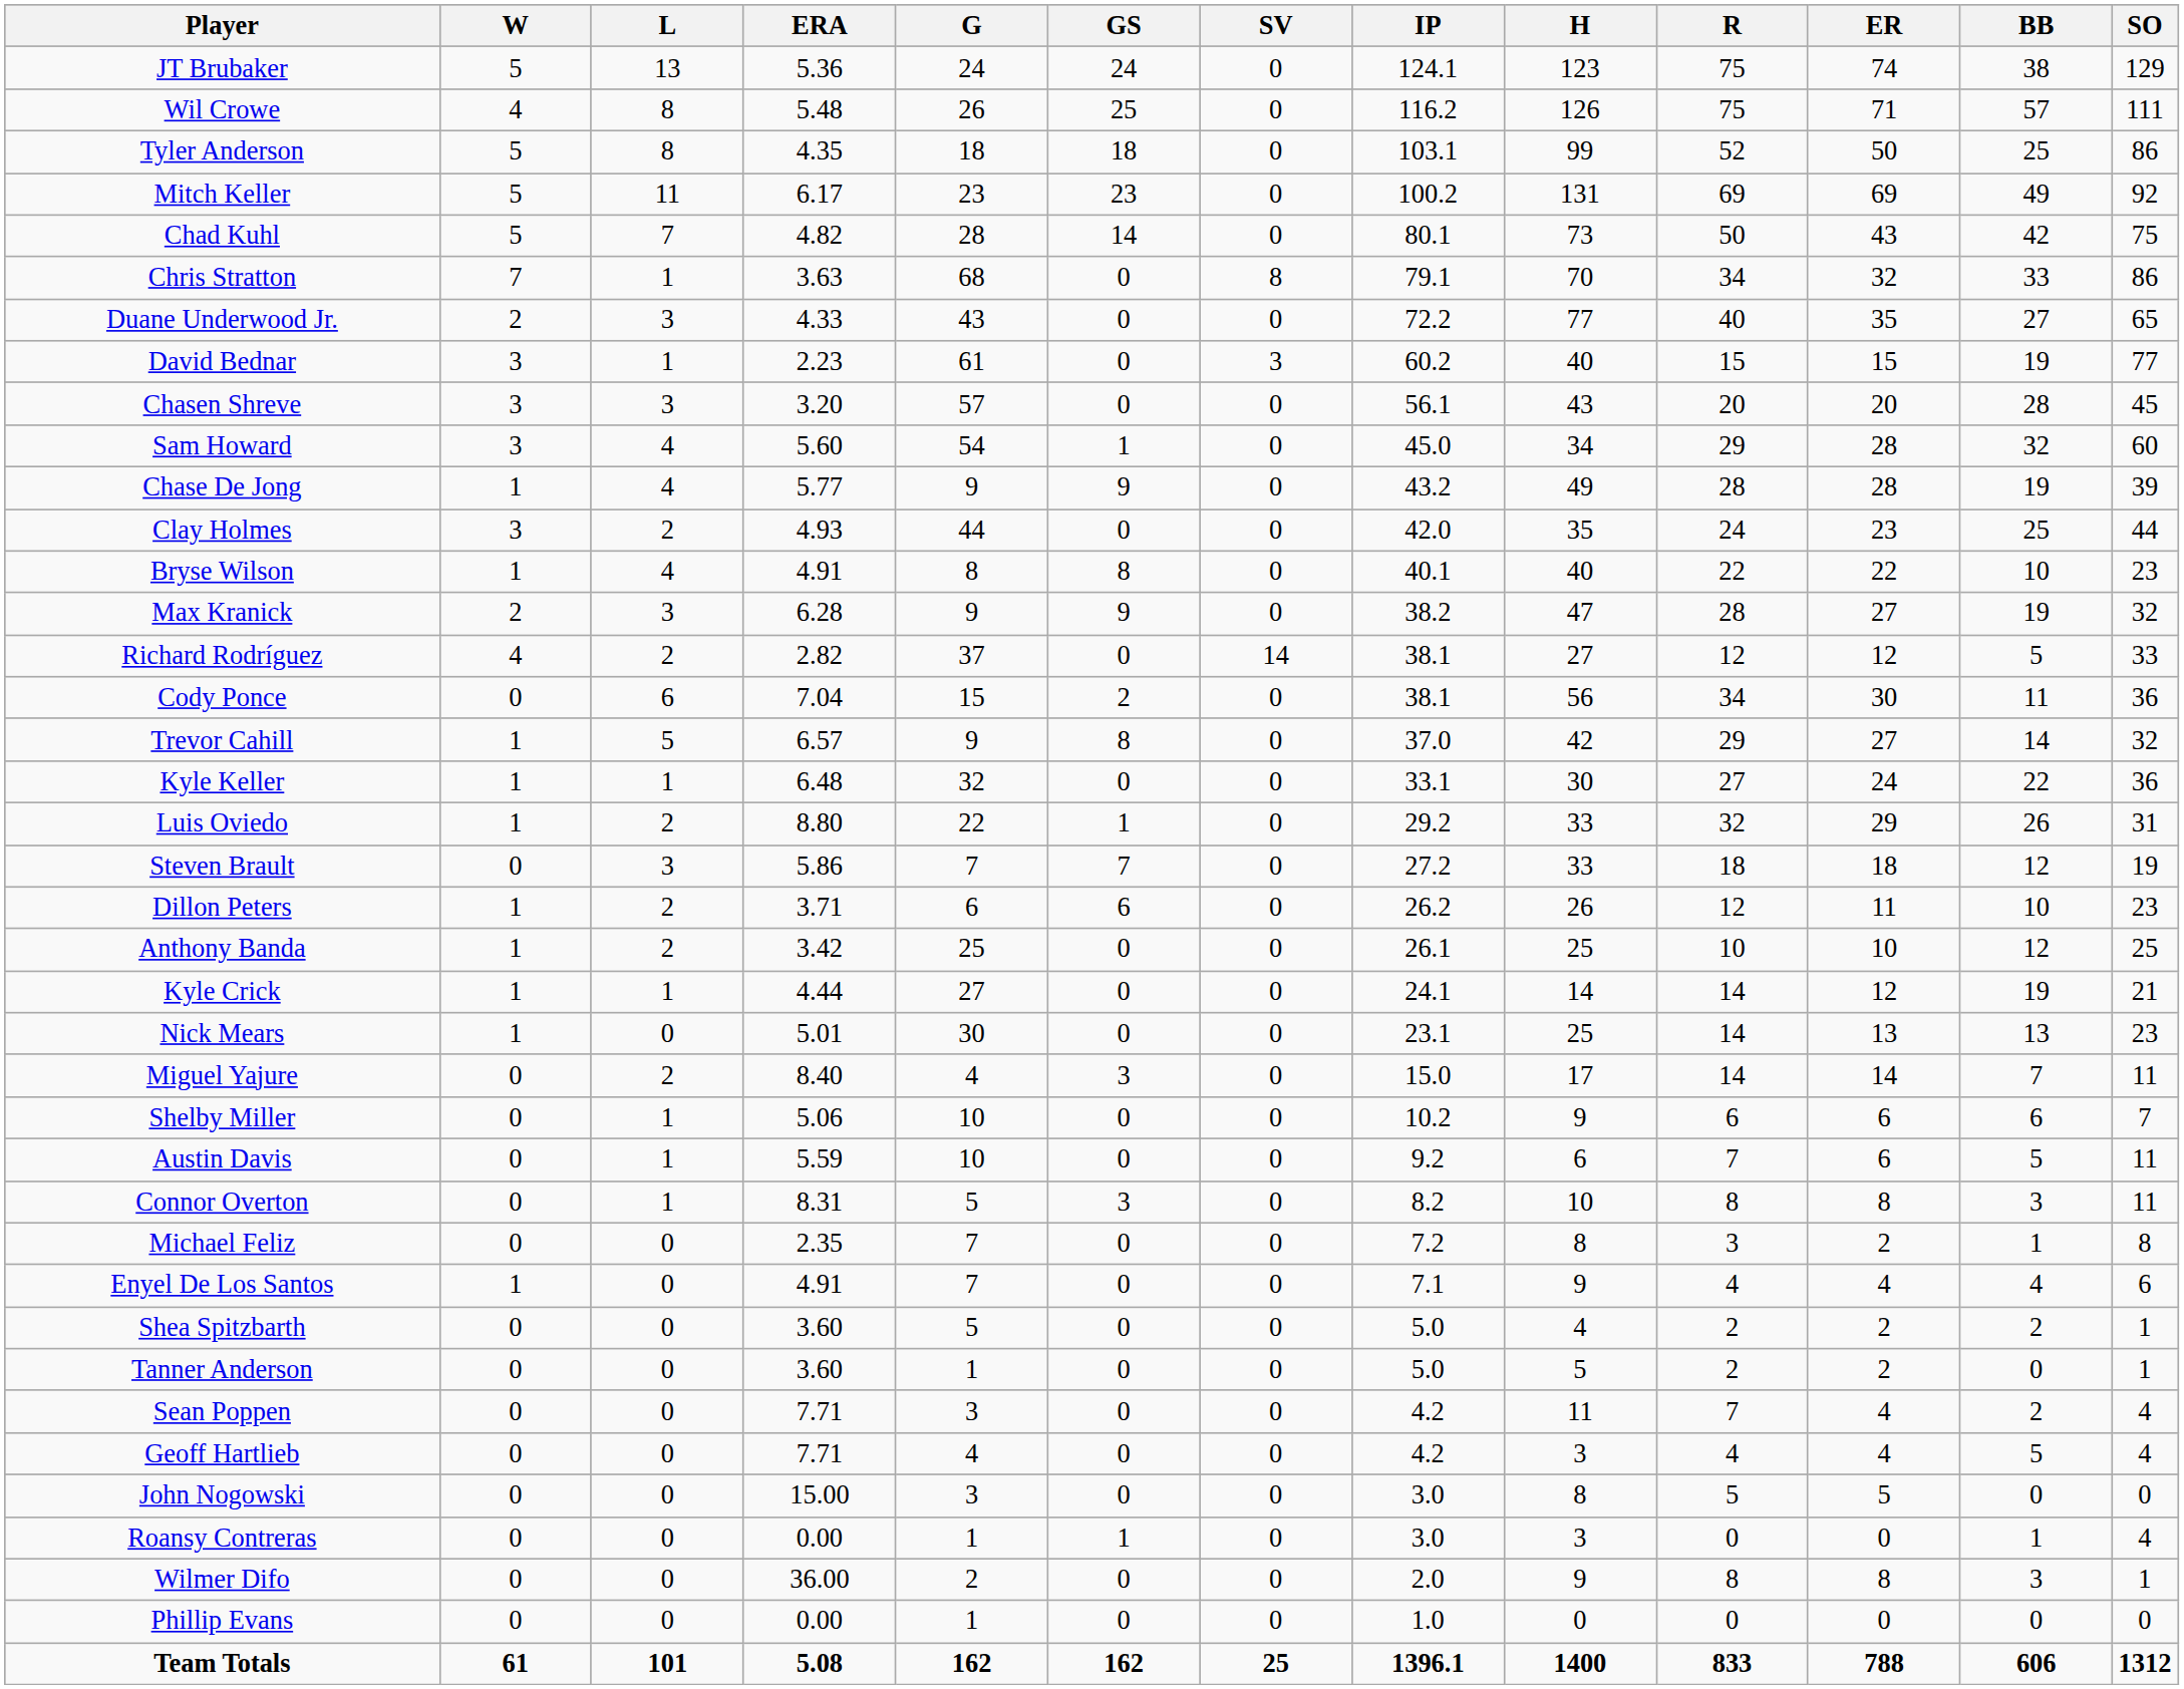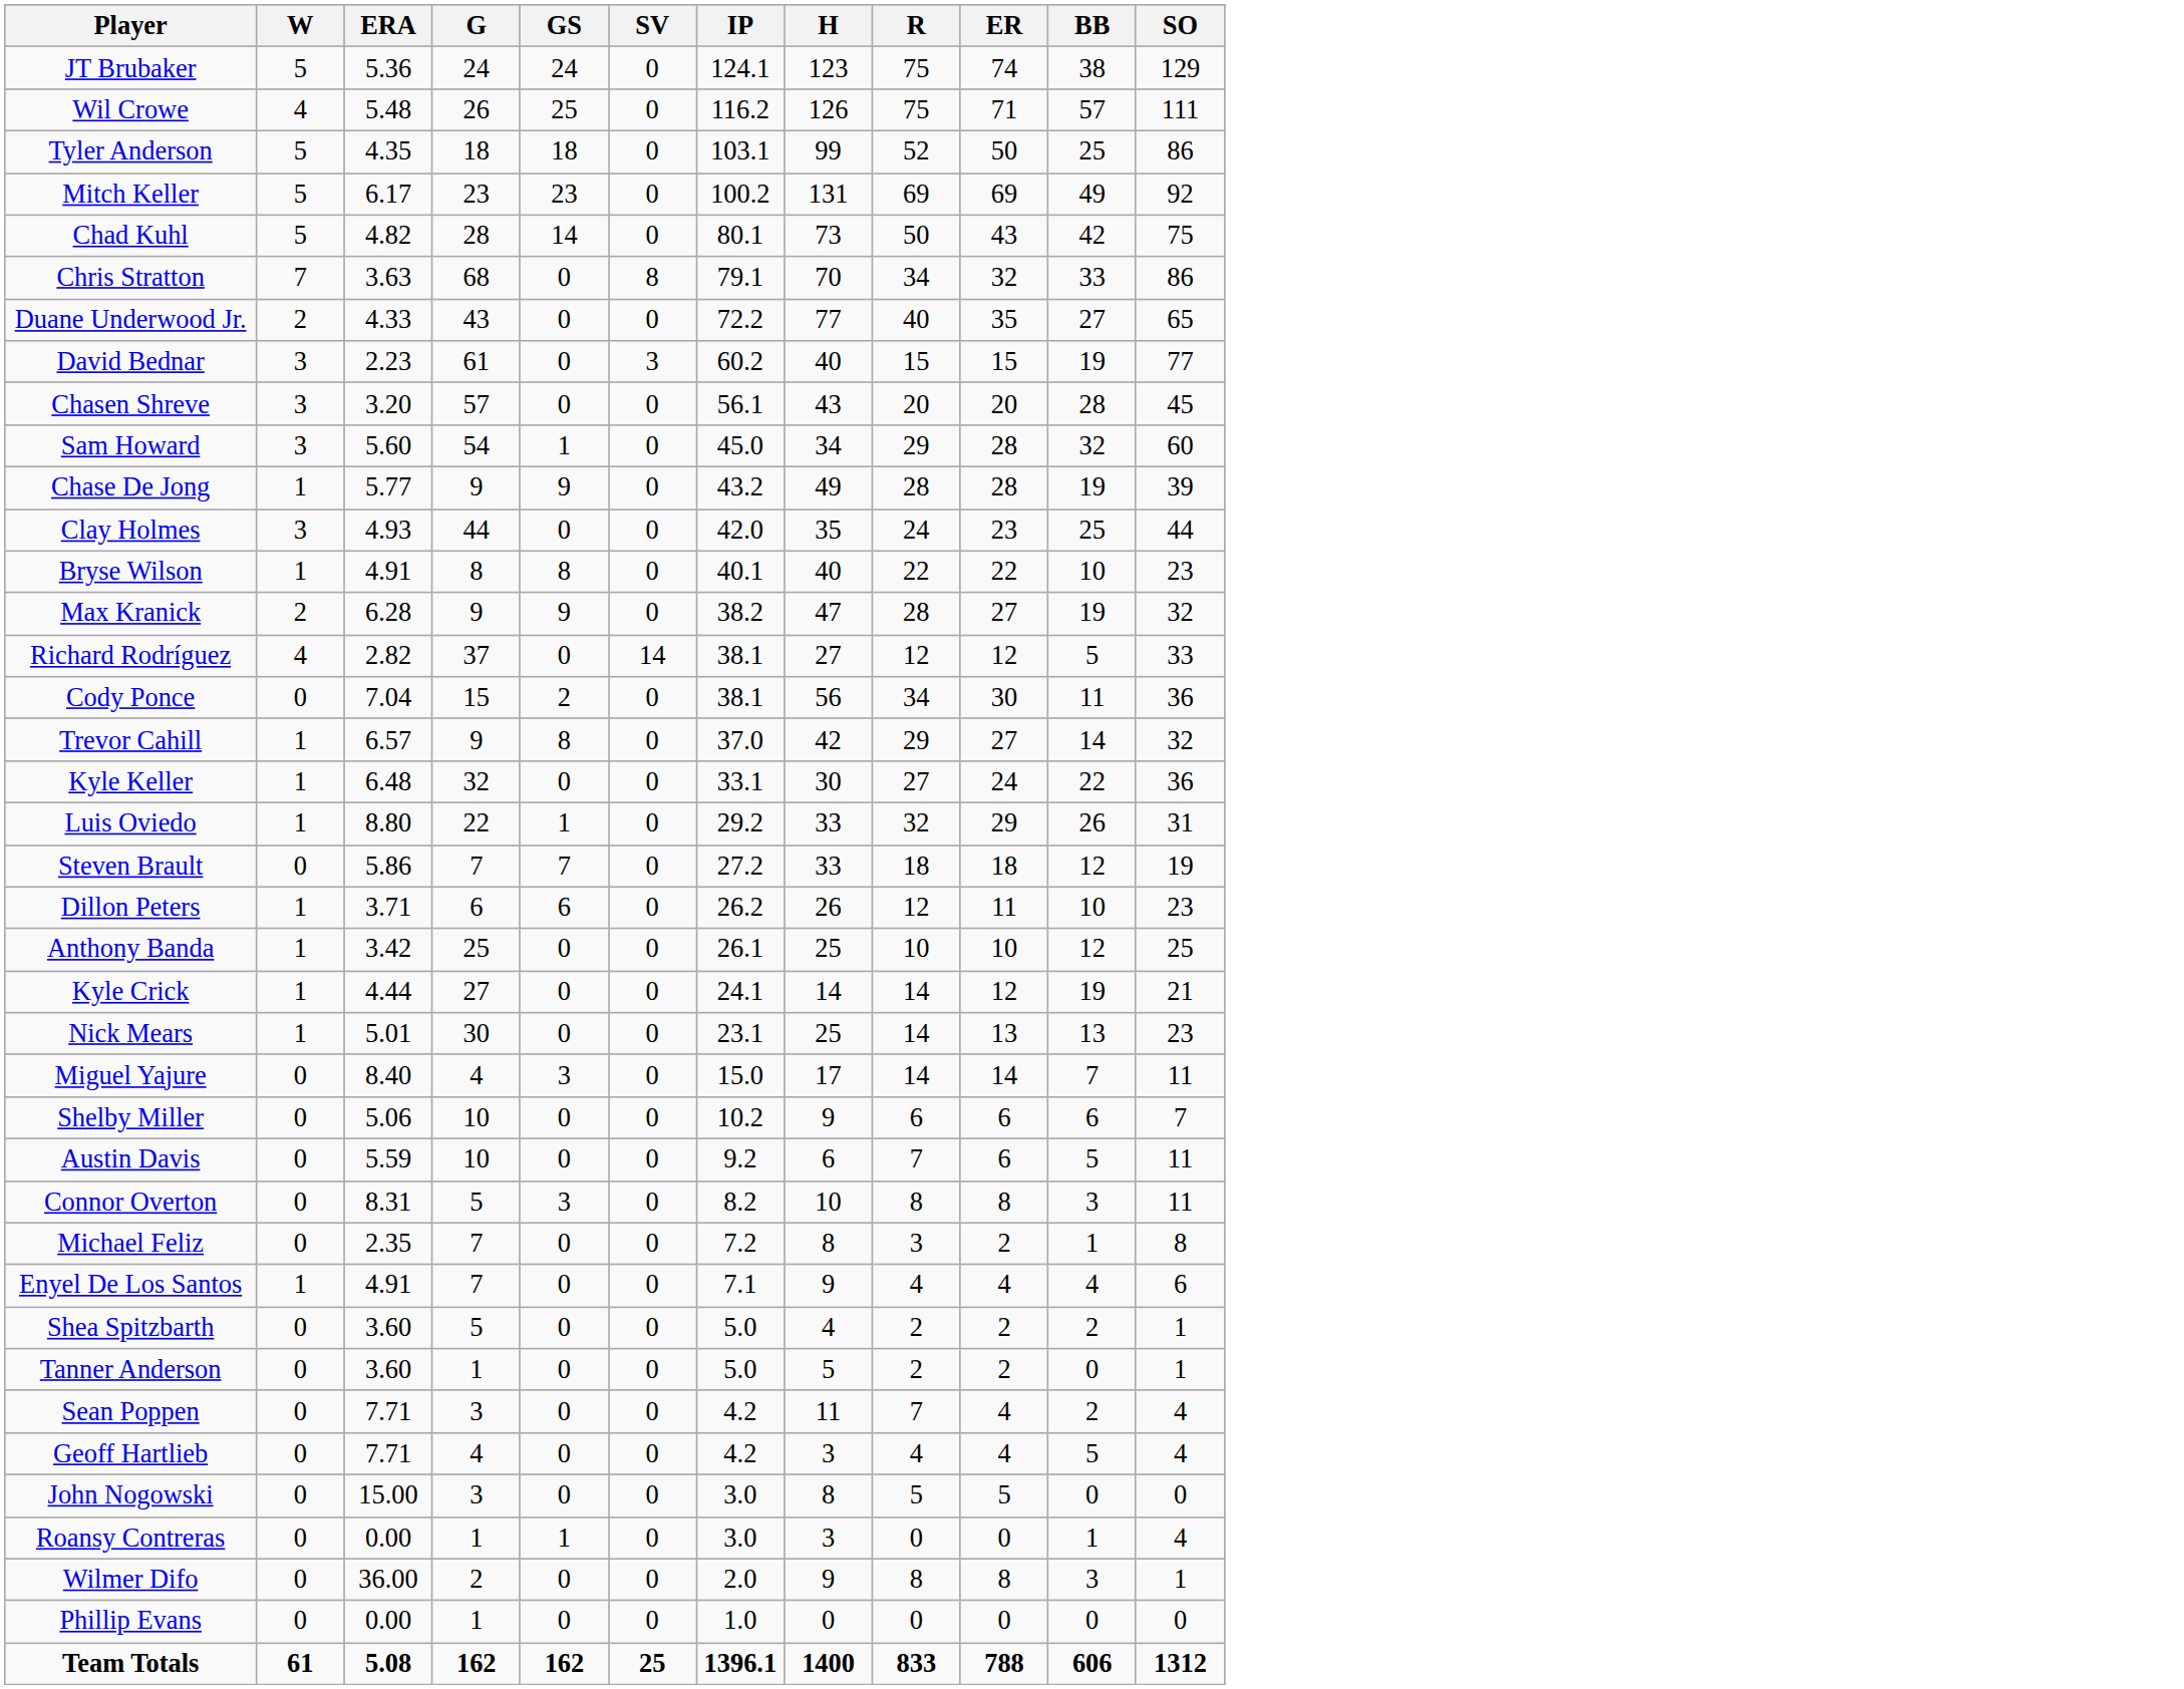- column: L | 13 | 8 | 8 | 11 | 7 | 1 | 3 | 1 | 3 | 4 | 4 | 2 | 4 | 3 | 2 | 6 | 5 | 1 | 2 | 3 | 2 | 2 | 1 | 0 | 2 | 1 | 1 | 1 | 0 | 0 | 0 | 0 | 0 | 0 | 0 | 0 | 0 | 0 | 101
